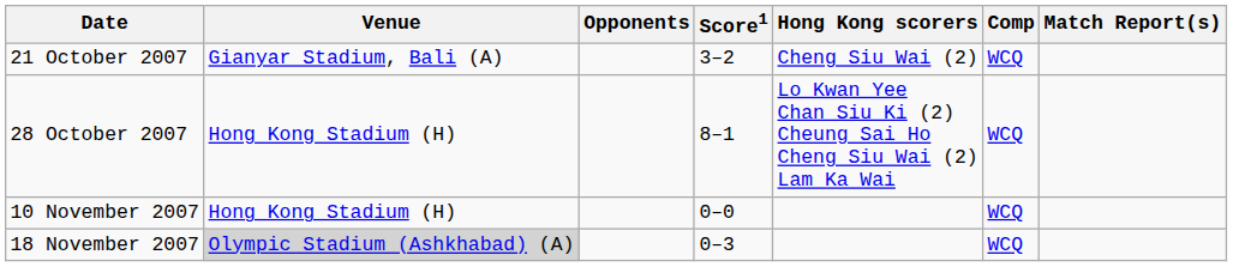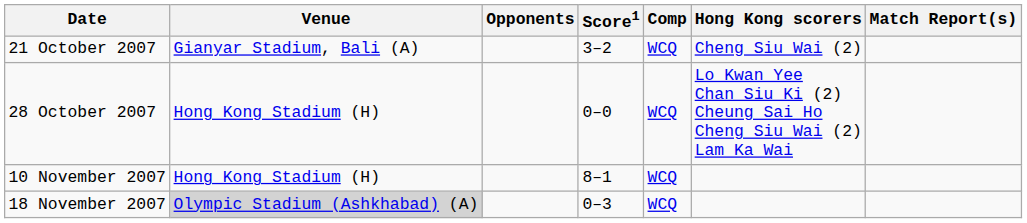columns swapped: Comp <-> Hong Kong scorers
28 October 2007 | Score1: 8–1 -> 0–0
10 November 2007 | Score1: 0–0 -> 8–1
